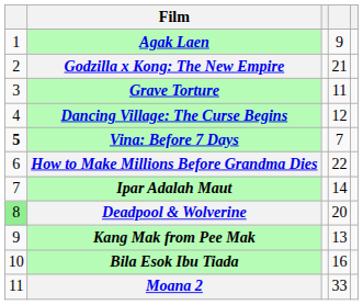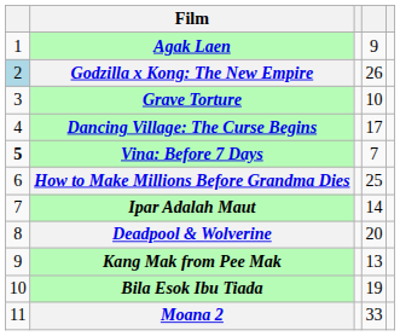Godzilla x Kong: The New Empire | column 1: no background -> lightblue background
Godzilla x Kong: The New Empire | column 4: 21 -> 26
Grave Torture | column 4: 11 -> 10
Dancing Village: The Curse Begins | column 4: 12 -> 17
How to Make Millions Before Grandma Dies | column 4: 22 -> 25
Deadpool & Wolverine | column 1: lightgreen background -> no background
Bila Esok Ibu Tiada | column 4: 16 -> 19
